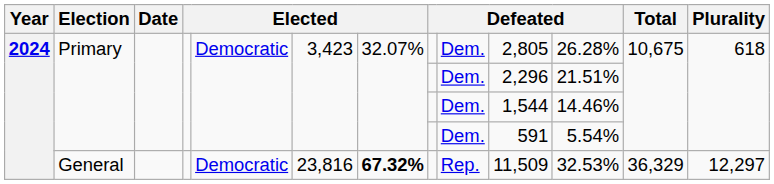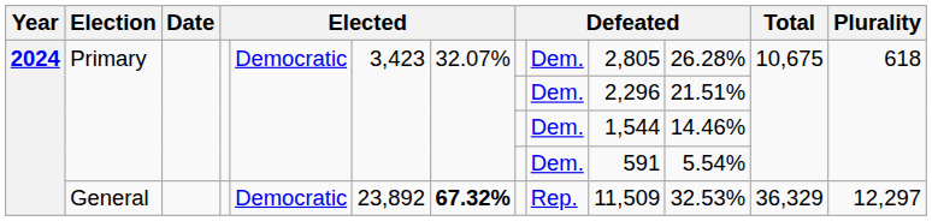General | column 6: 23,816 -> 23,892
